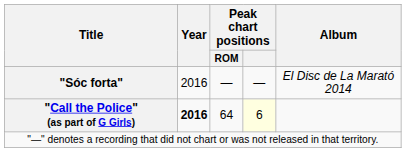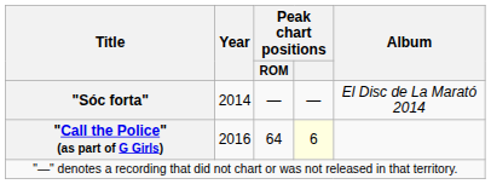"Sóc forta" | Year: 2016 -> 2014
"Call the Police" (as part of G Girls) | Year: bold -> normal
